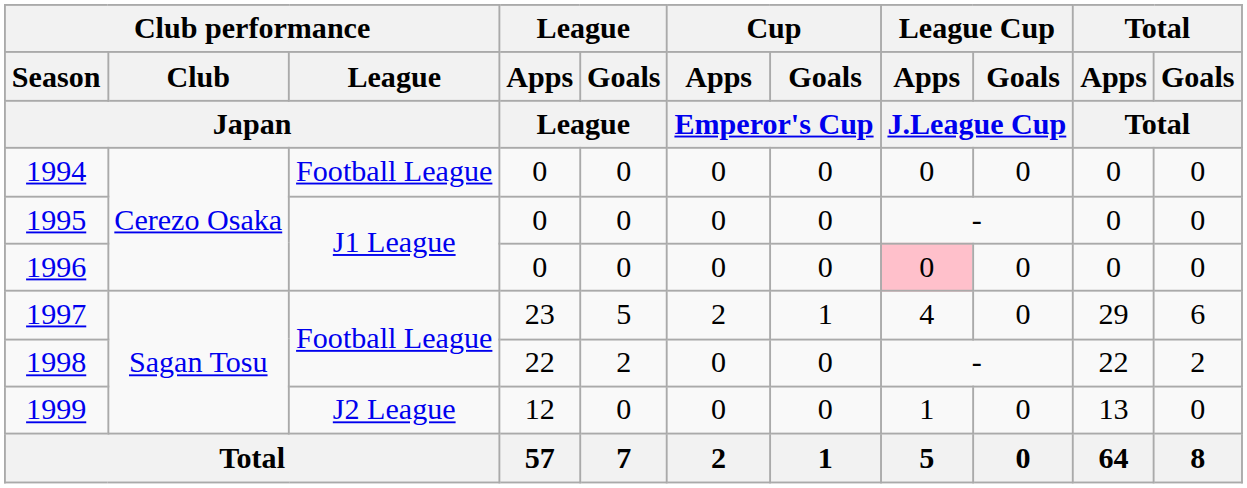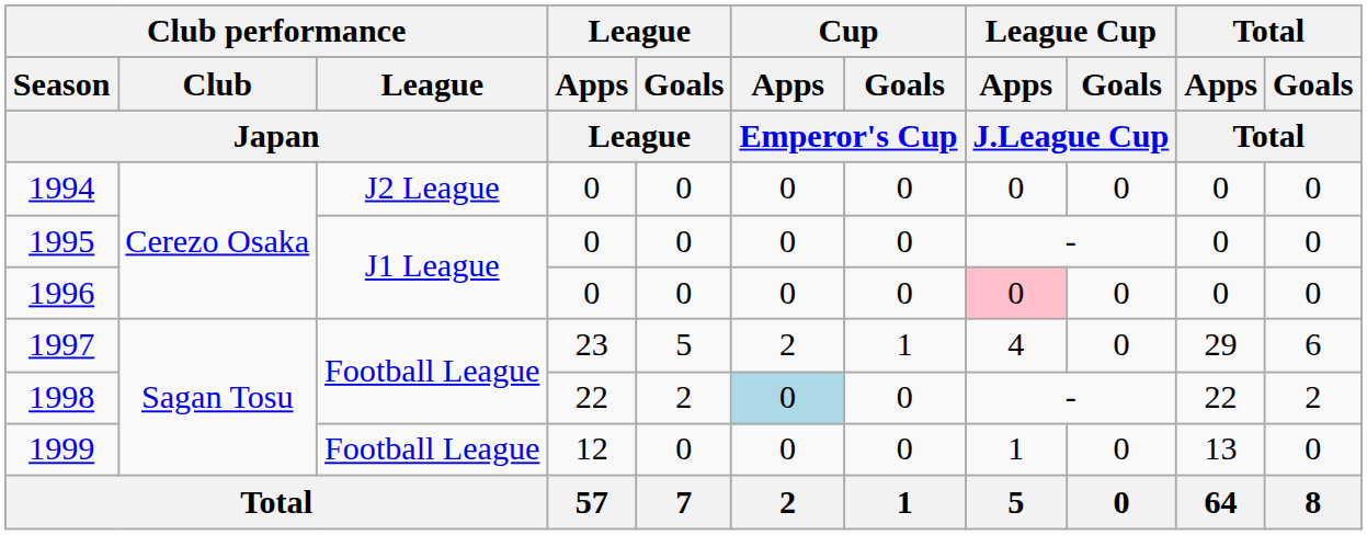1994 | Club performance / League / Japan: Football League -> J2 League
1998 | Cup / Apps / Emperor's Cup: no background -> lightblue background
1999 | Club performance / League / Japan: J2 League -> Football League
